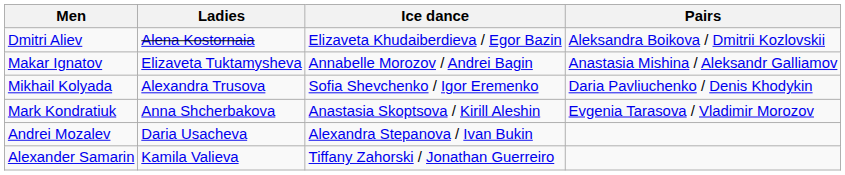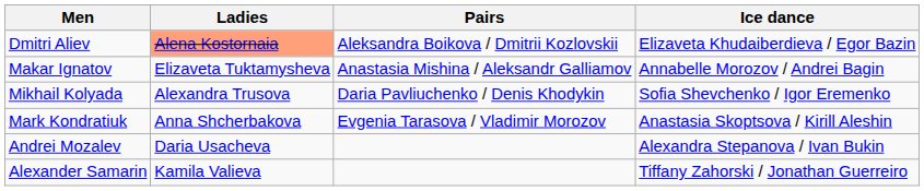columns swapped: Pairs <-> Ice dance
Dmitri Aliev | Ladies: no background -> lightsalmon background
